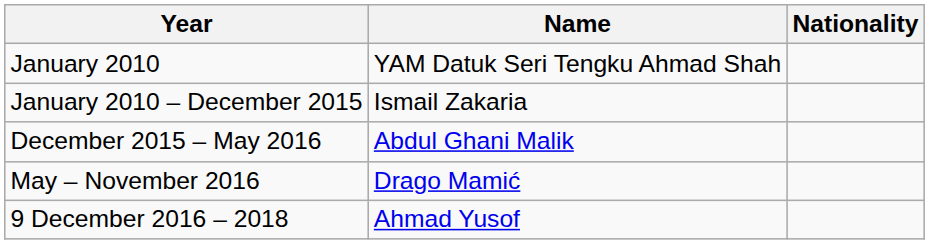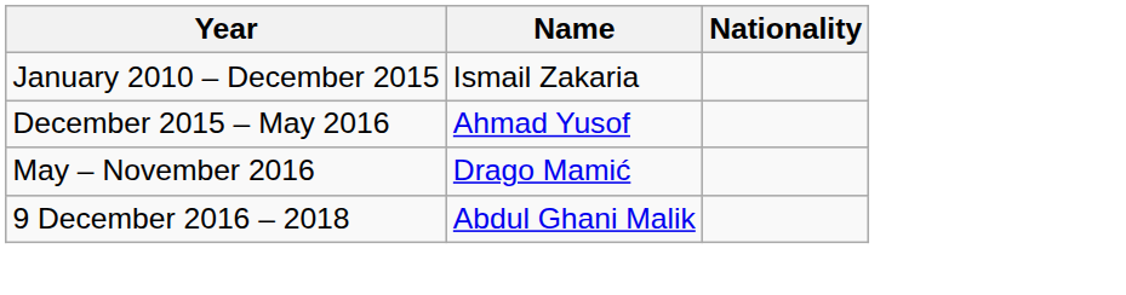- row: January 2010 | YAM Datuk Seri Tengku Ahmad Shah
December 2015 – May 2016 | Name: Abdul Ghani Malik -> Ahmad Yusof
9 December 2016 – 2018 | Name: Ahmad Yusof -> Abdul Ghani Malik
